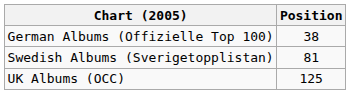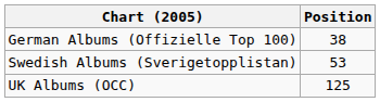Swedish Albums (Sverigetopplistan) | Position: 81 -> 53
